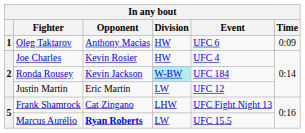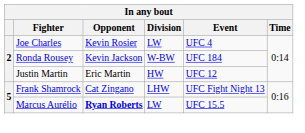- row: 1 | Oleg Taktarov | Anthony Macias | HW | UFC 6 | 0:09
Joe Charles | Division: HW -> LW
Ronda Rousey | Division: paleturquoise background -> no background
Justin Martin | Division: LW -> HW
